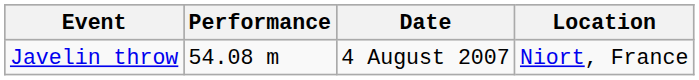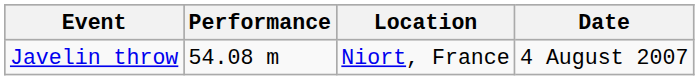columns swapped: Location <-> Date
